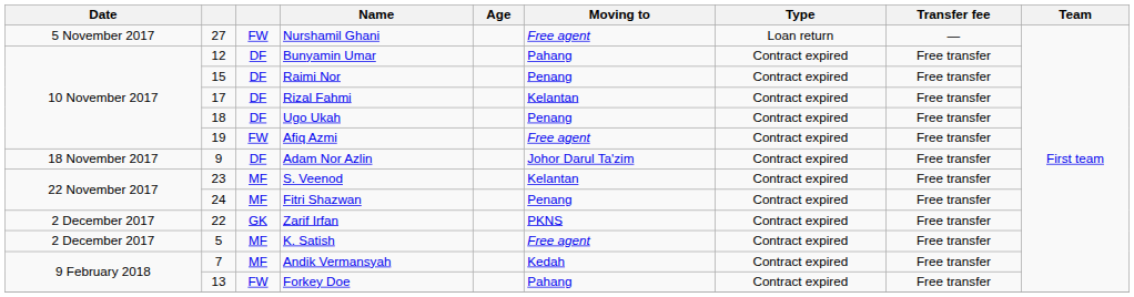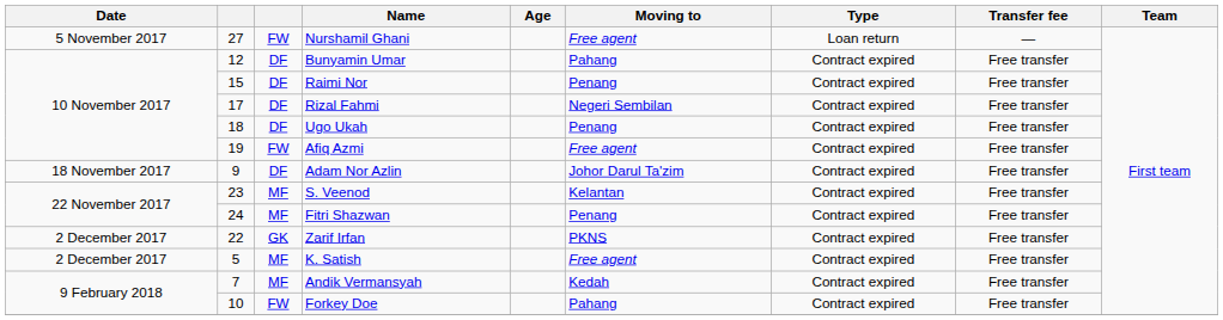Rizal Fahmi | Moving to: Kelantan -> Negeri Sembilan
Forkey Doe | column 2: 13 -> 10
